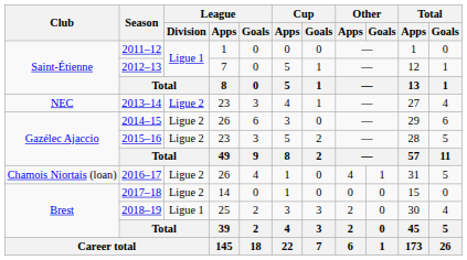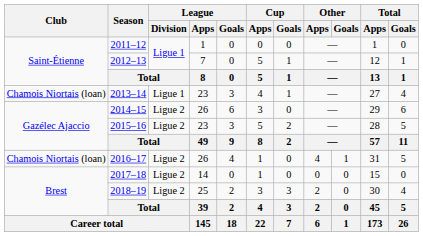2013–14 | Club: NEC -> Chamois Niortais (loan)
2013–14 | League / Division: Ligue 2 -> Ligue 1
2018–19 | League / Division: Ligue 1 -> Ligue 2
